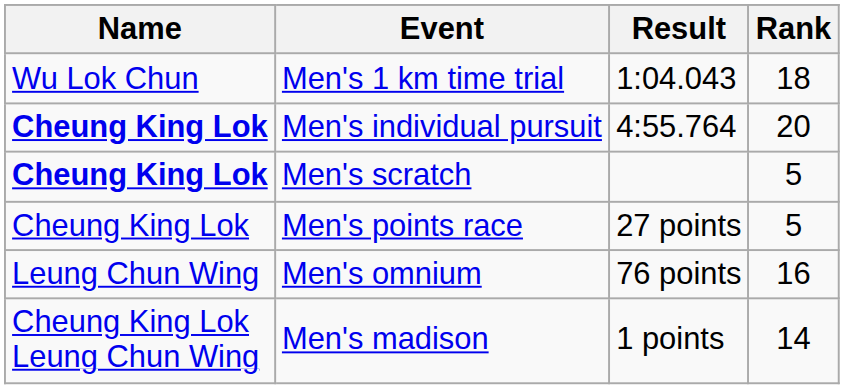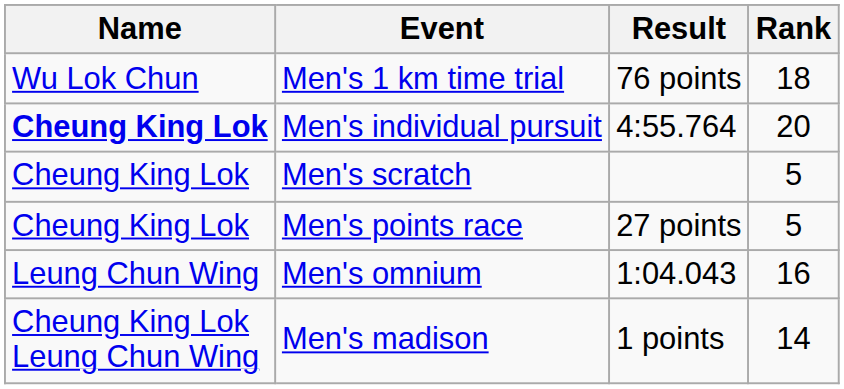Men's 1 km time trial | Result: 1:04.043 -> 76 points
Men's scratch | Name: bold -> normal
Men's omnium | Result: 76 points -> 1:04.043
